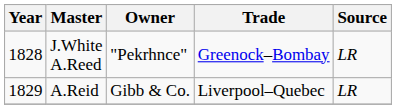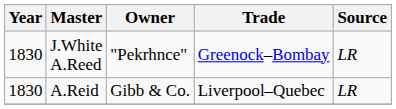J.White A.Reed | Year: 1828 -> 1830
A.Reid | Year: 1829 -> 1830
